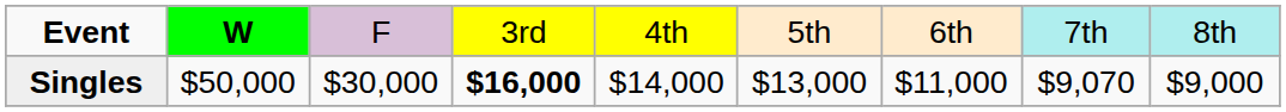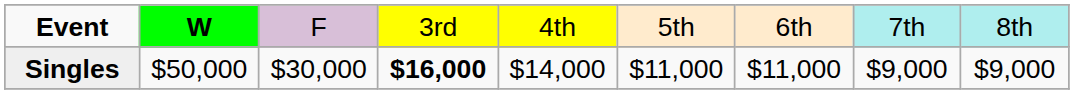Singles | column 6: $13,000 -> $11,000
Singles | column 8: $9,070 -> $9,000
